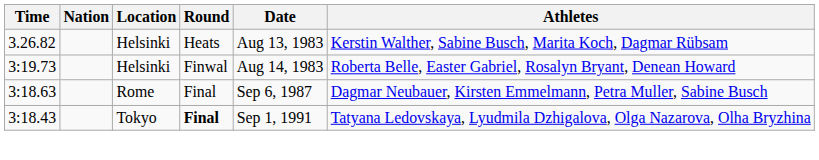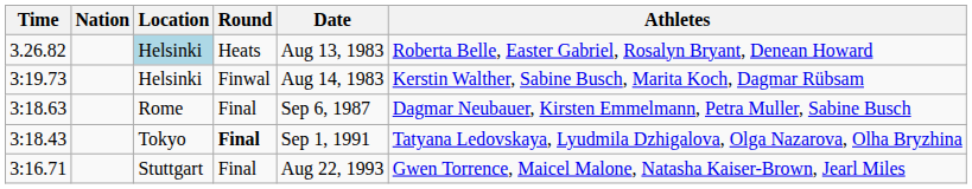3.26.82 | Location: no background -> lightblue background
3.26.82 | Athletes: Kerstin Walther, Sabine Busch, Marita Koch, Dagmar Rübsam -> Roberta Belle, Easter Gabriel, Rosalyn Bryant, Denean Howard
3:19.73 | Athletes: Roberta Belle, Easter Gabriel, Rosalyn Bryant, Denean Howard -> Kerstin Walther, Sabine Busch, Marita Koch, Dagmar Rübsam
+ row: 3:16.71 | Stuttgart | Final | Aug 22, 1993 | Gwen Torrence, Maicel Malone, Natasha Kaiser-Brown, Jearl Miles
